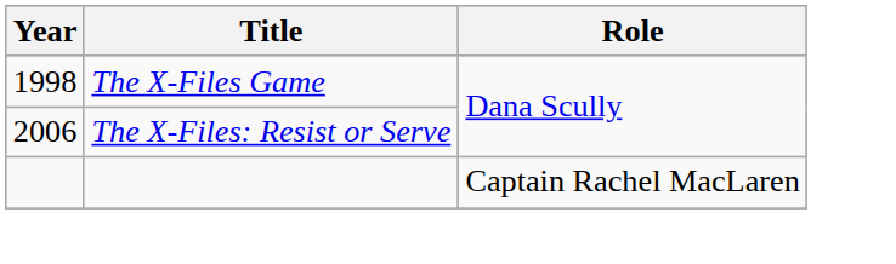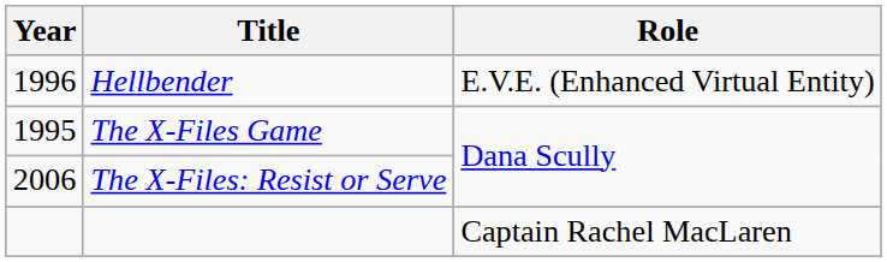+ row: 1996 | Hellbender | E.V.E. (Enhanced Virtual Entity)
The X-Files Game | Year: 1998 -> 1995
